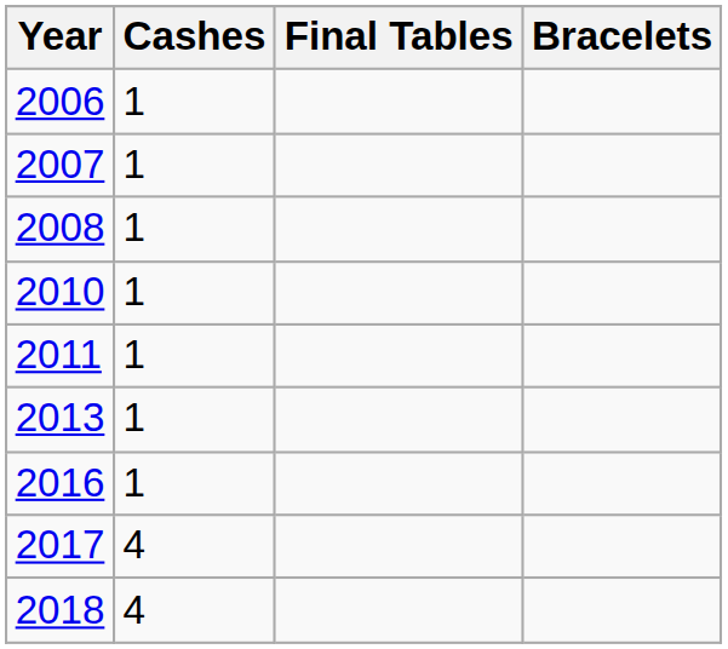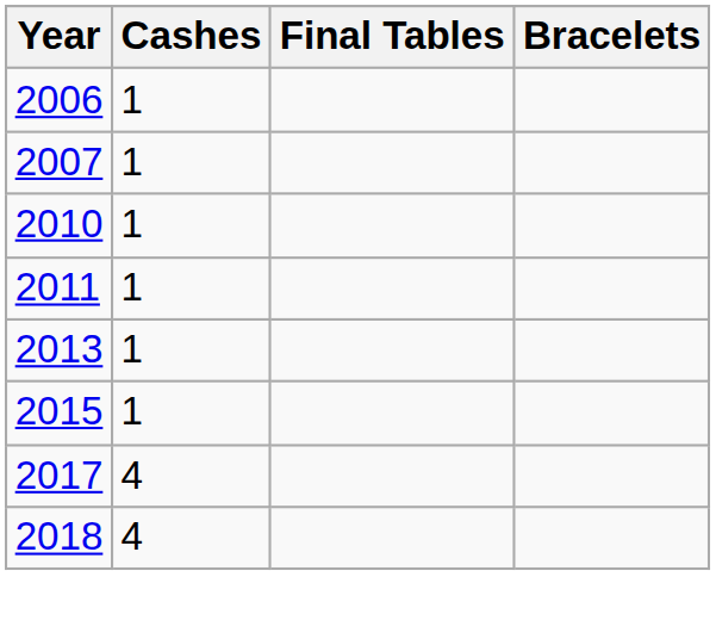- row: 2008 | 1
+ row: 2015 | 1
- row: 2016 | 1
